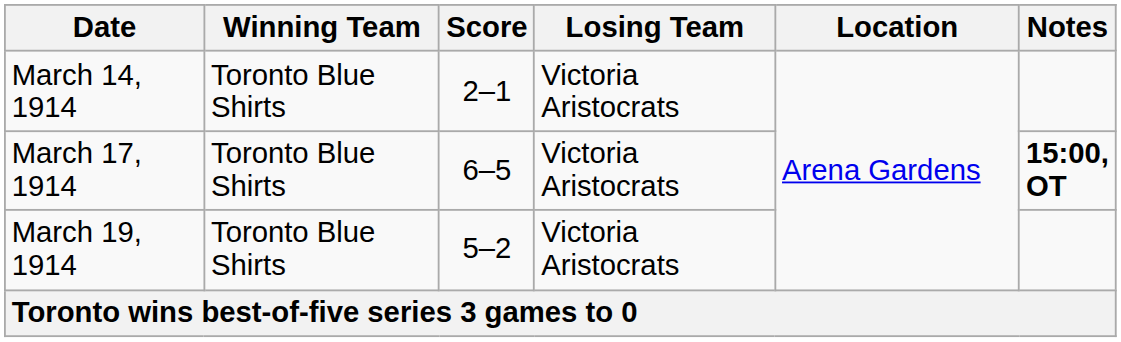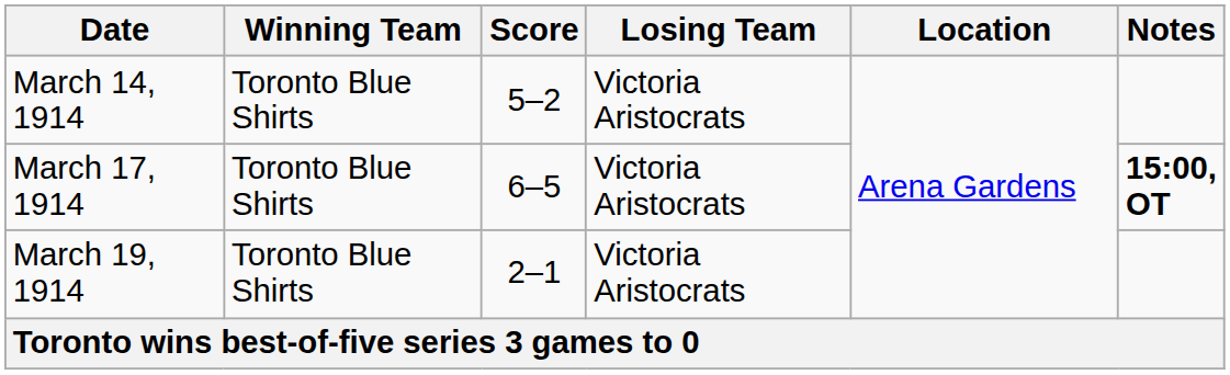March 14, 1914 | Score: 2–1 -> 5–2
March 19, 1914 | Score: 5–2 -> 2–1
